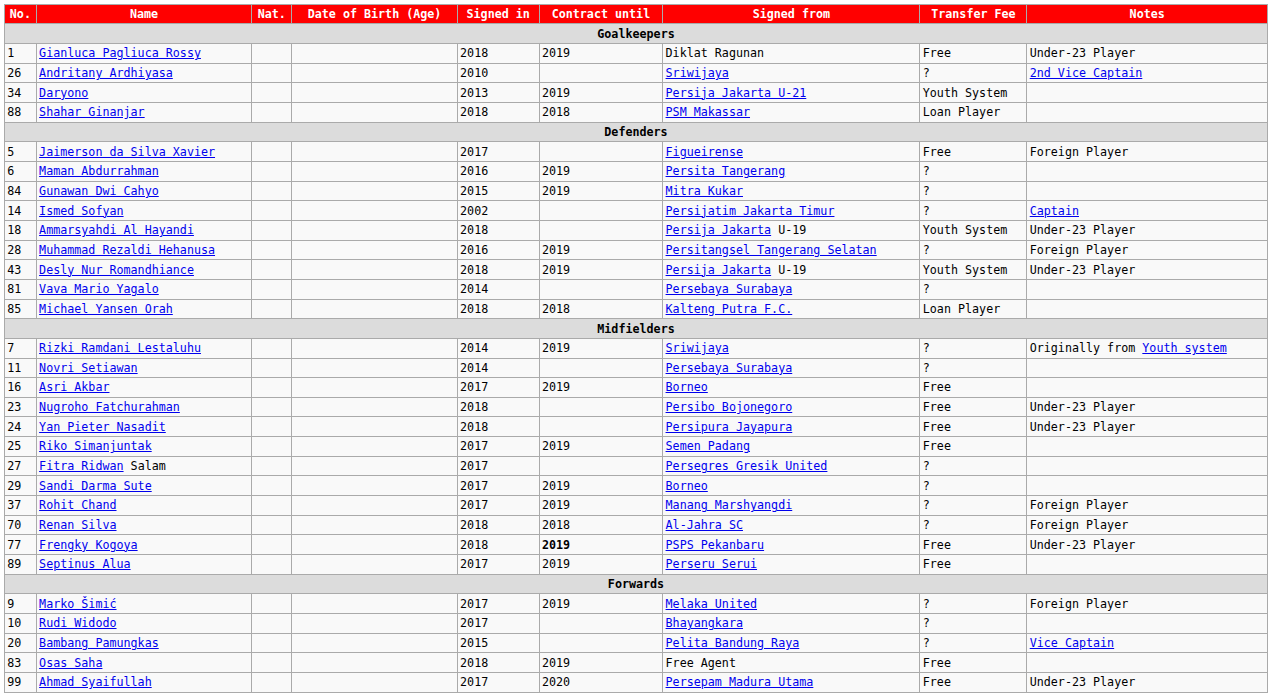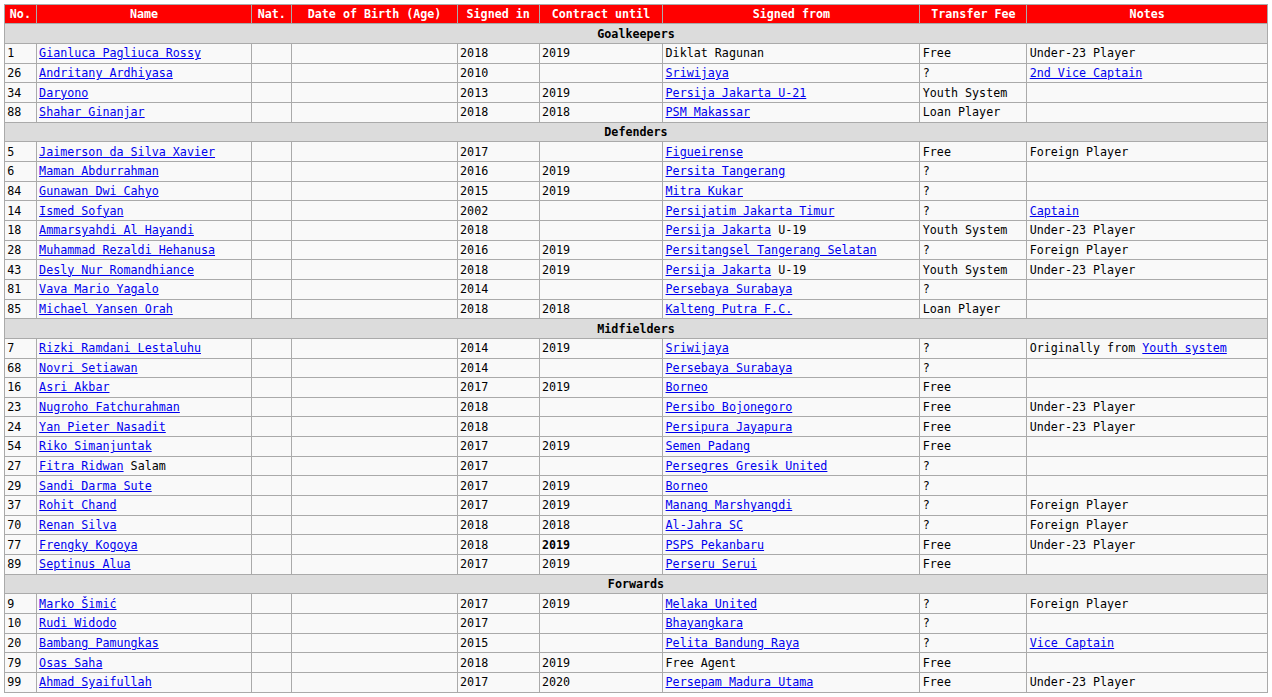Novri Setiawan | No.: 11 -> 68
Riko Simanjuntak | No.: 25 -> 54
Osas Saha | No.: 83 -> 79
